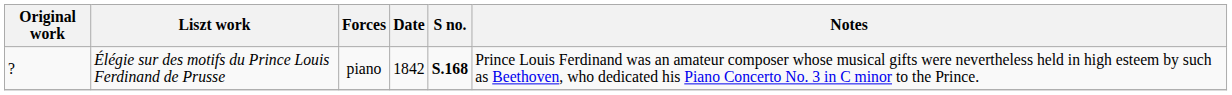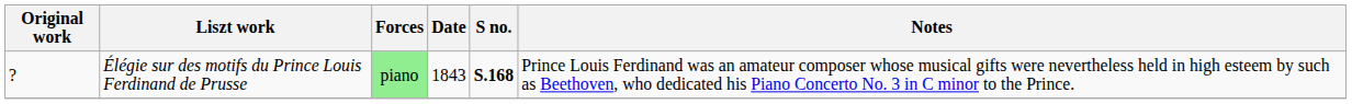Élégie sur des motifs du Prince Louis Ferdinand de Prusse | Forces: no background -> lightgreen background
Élégie sur des motifs du Prince Louis Ferdinand de Prusse | Date: 1842 -> 1843
